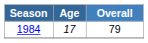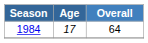1984 | Overall: 79 -> 64
